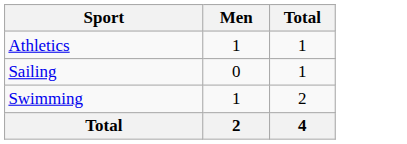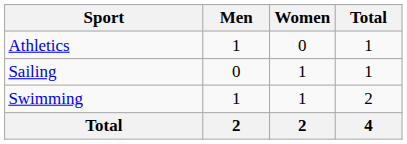+ column: Women | 0 | 1 | 1 | 2
